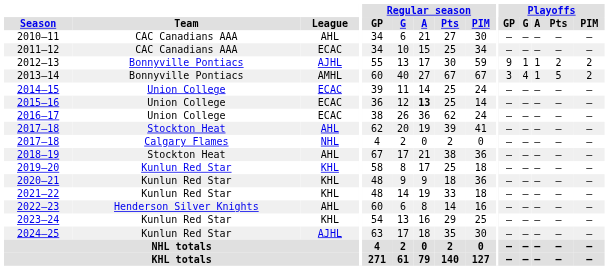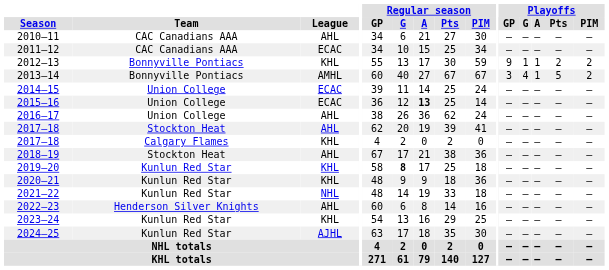2012–13 | League: AJHL -> KHL
2016–17 | League: ECAC -> AHL
2017–18 / Calgary Flames | League: NHL -> KHL
2019–20 | Regular season / G: normal -> bold
2021–22 | League: KHL -> NHL
